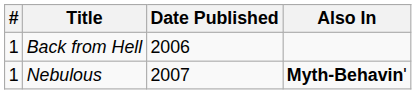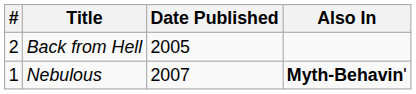Back from Hell | #: 1 -> 2
Back from Hell | Date Published: 2006 -> 2005
